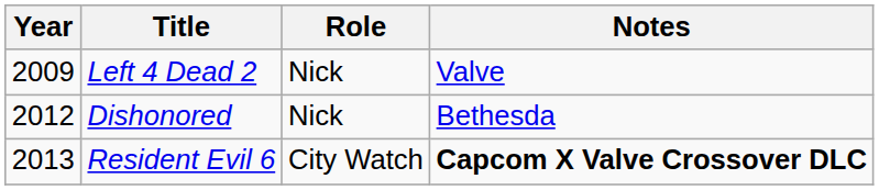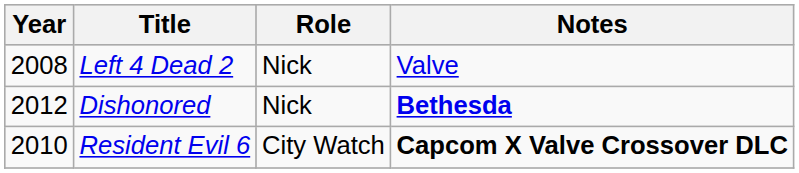Left 4 Dead 2 | Year: 2009 -> 2008
Dishonored | Notes: normal -> bold
Resident Evil 6 | Year: 2013 -> 2010
